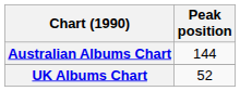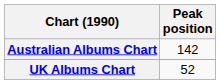Australian Albums Chart | Peak position: 144 -> 142
